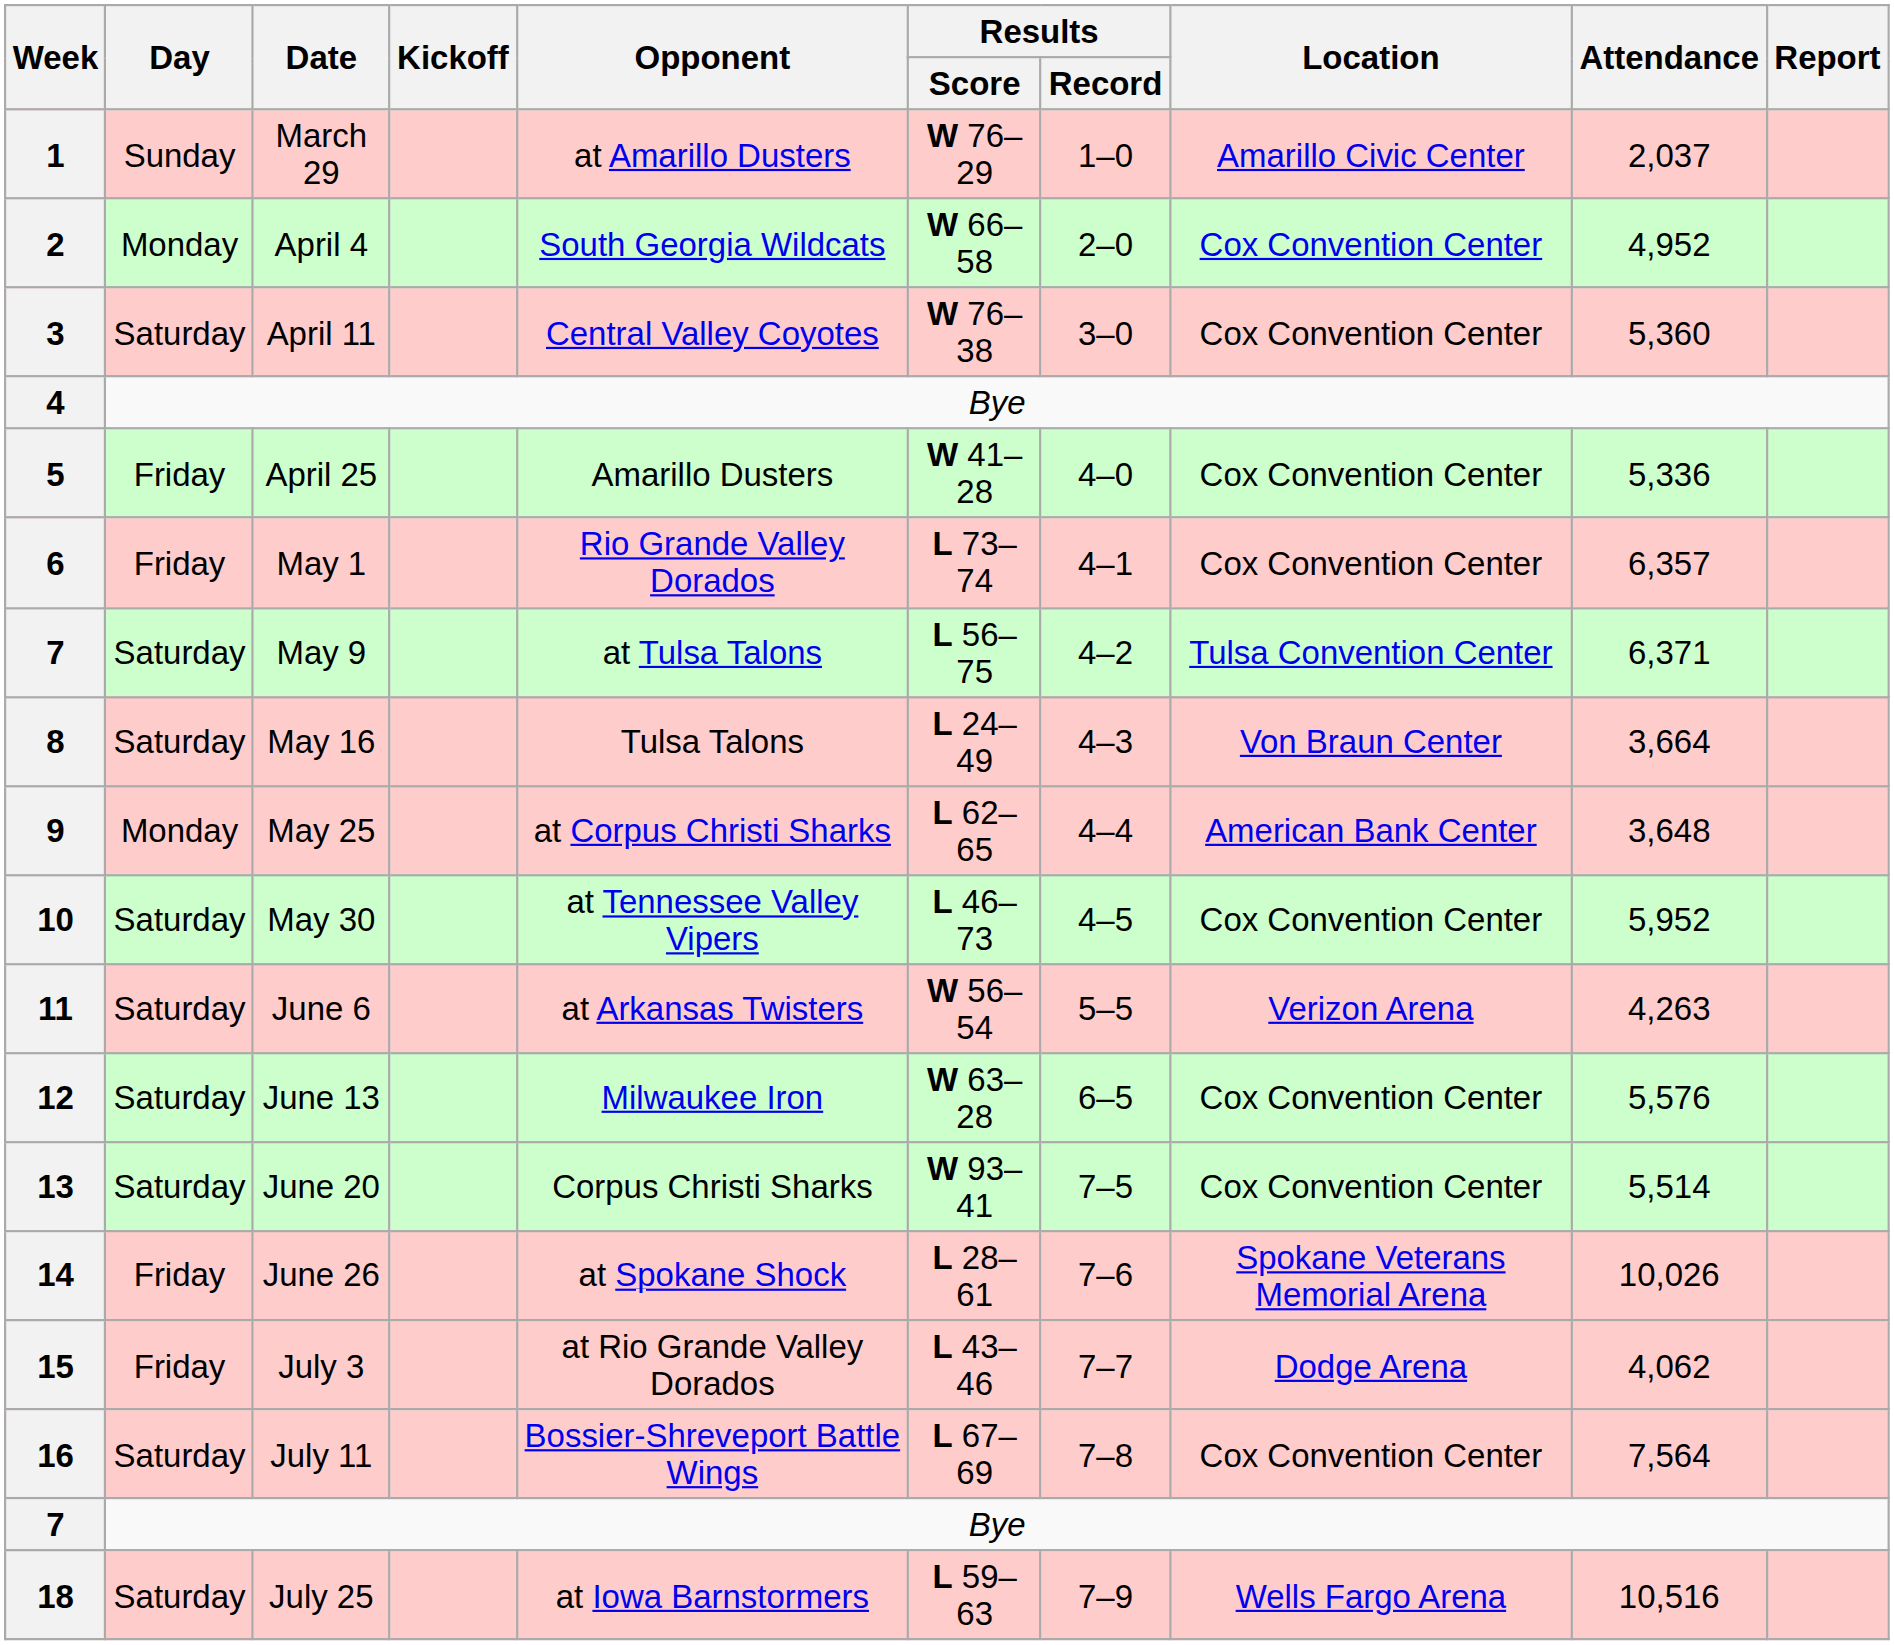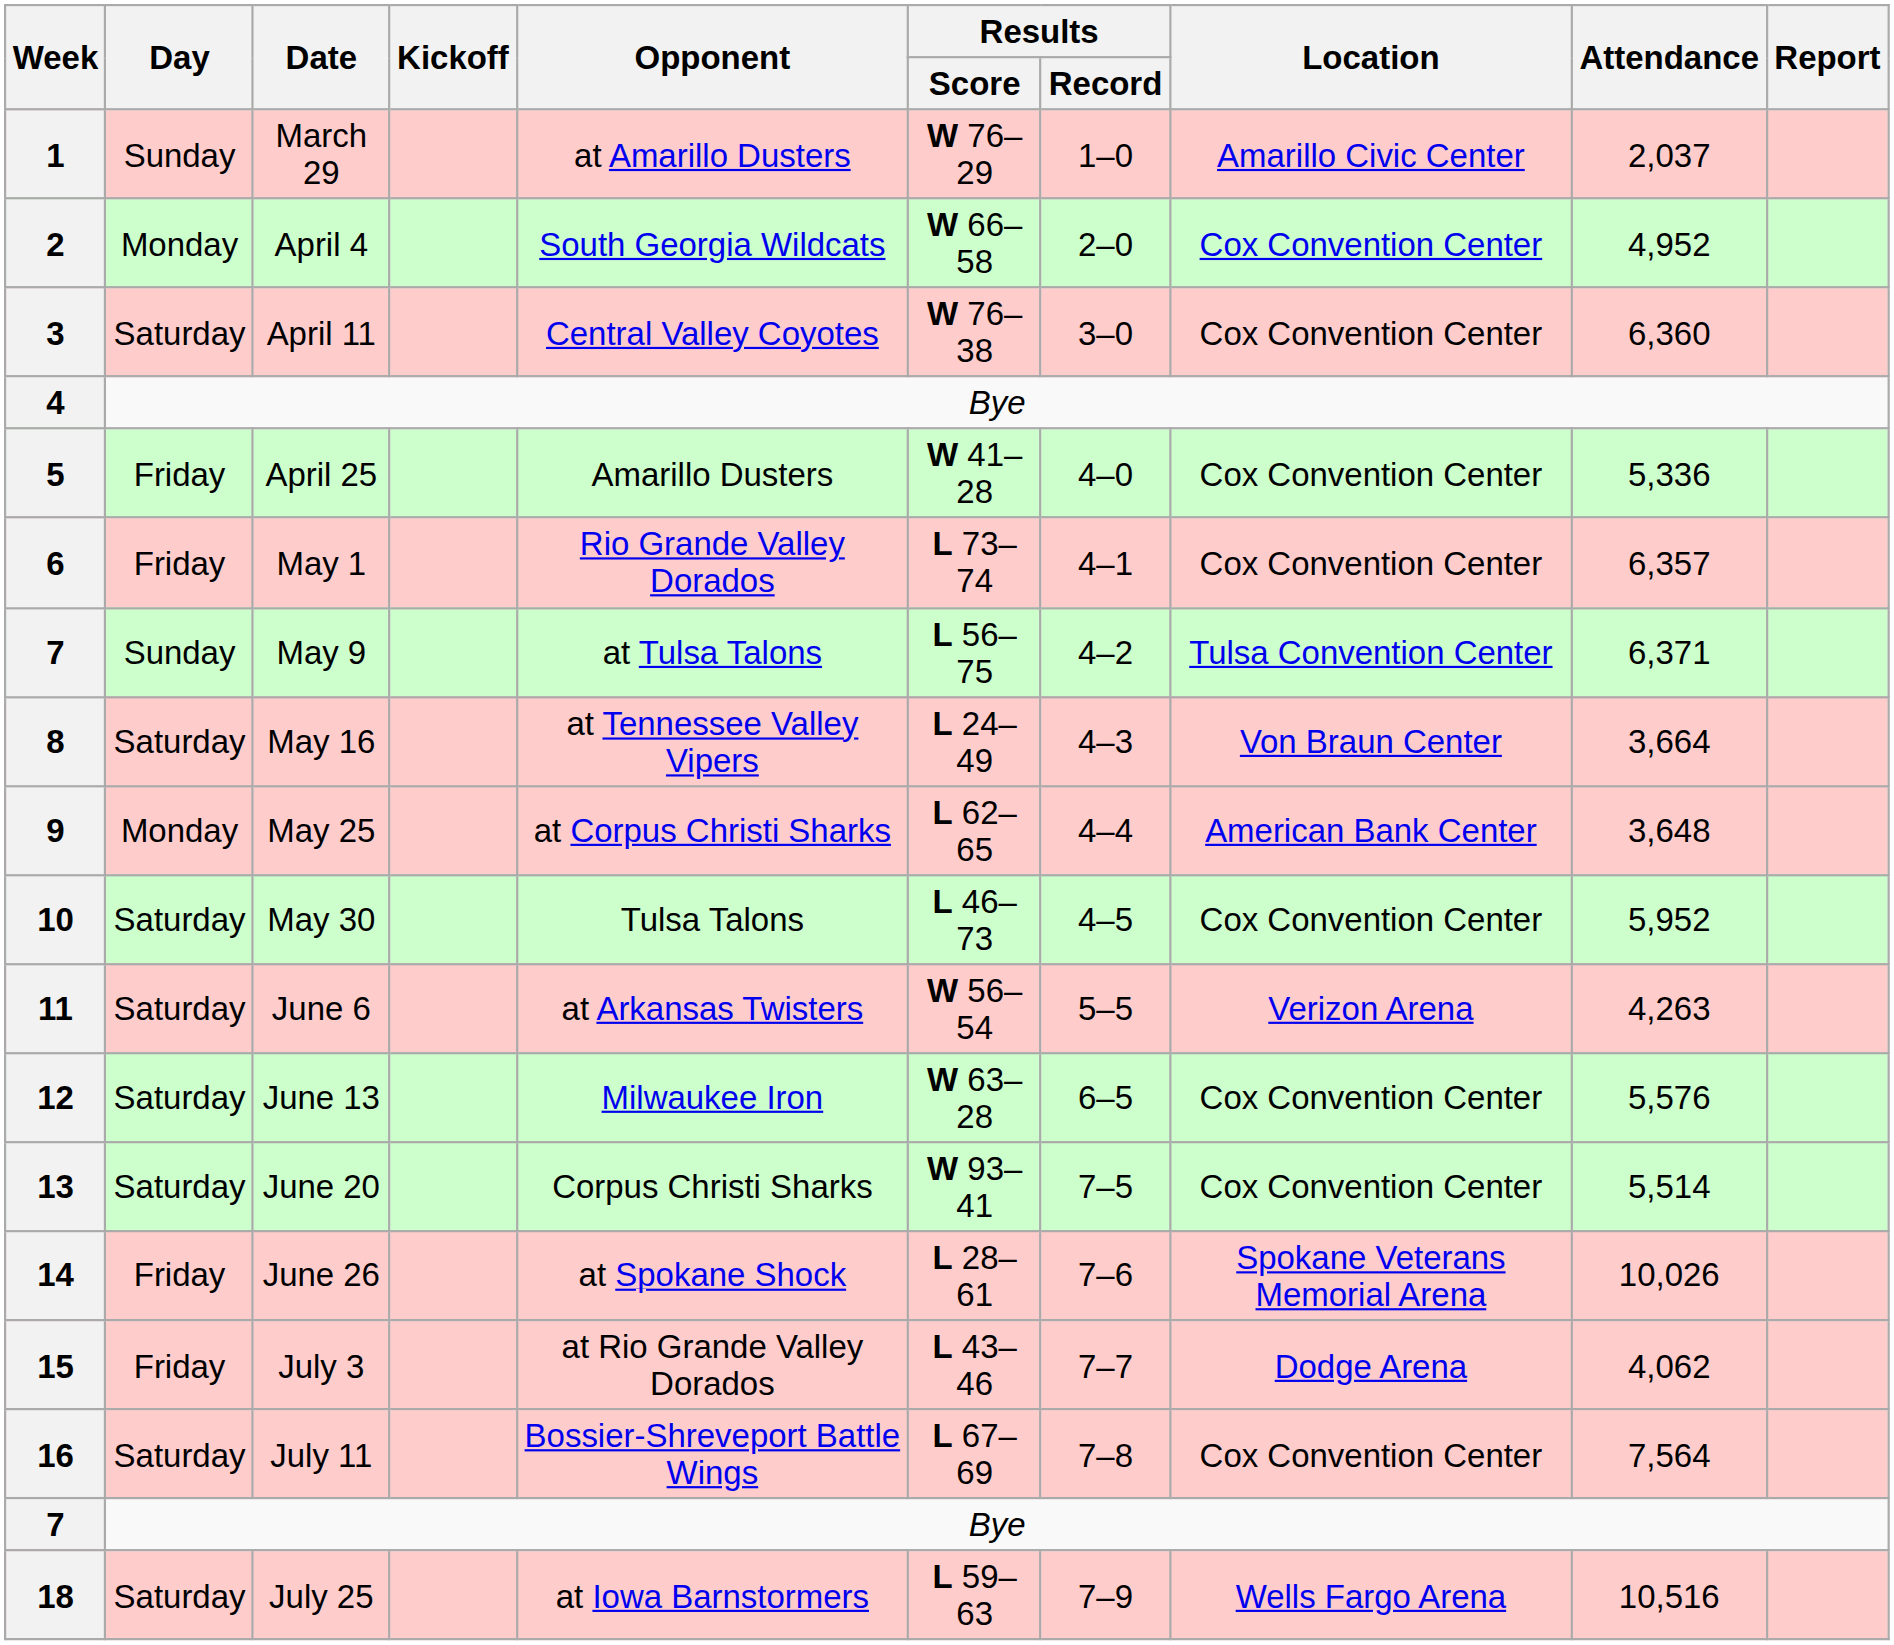3 | Attendance: 5,360 -> 6,360
7 / May 9 | Day: Saturday -> Sunday
8 | Opponent: Tulsa Talons -> at Tennessee Valley Vipers
10 | Opponent: at Tennessee Valley Vipers -> Tulsa Talons
